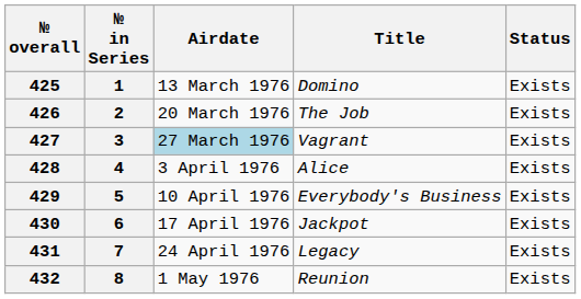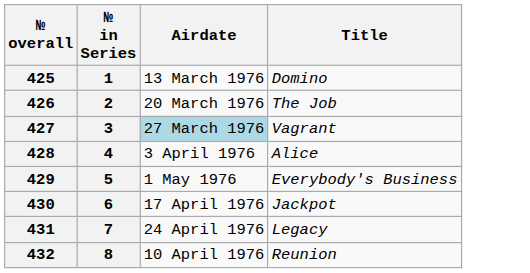- column: Status | Exists | Exists | Exists | Exists | Exists | Exists | Exists | Exists
429 | Airdate: 10 April 1976 -> 1 May 1976
432 | Airdate: 1 May 1976 -> 10 April 1976
